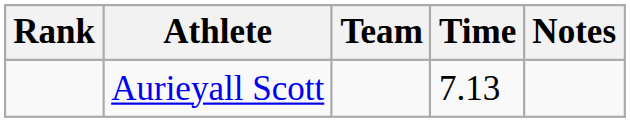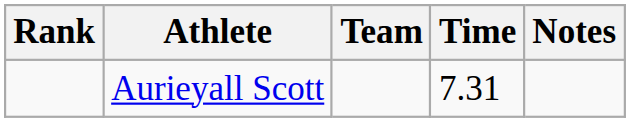Aurieyall Scott | Time: 7.13 -> 7.31
